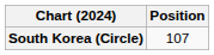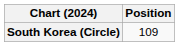South Korea (Circle) | Position: 107 -> 109
